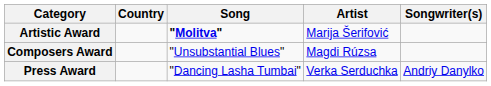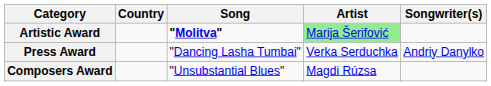Artistic Award | Artist: no background -> lightgreen background
rows swapped: Composers Award <-> Press Award
